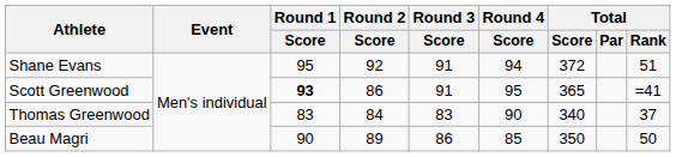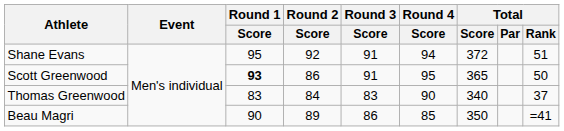Scott Greenwood | Total / Rank: =41 -> 50
Beau Magri | Total / Rank: 50 -> =41
